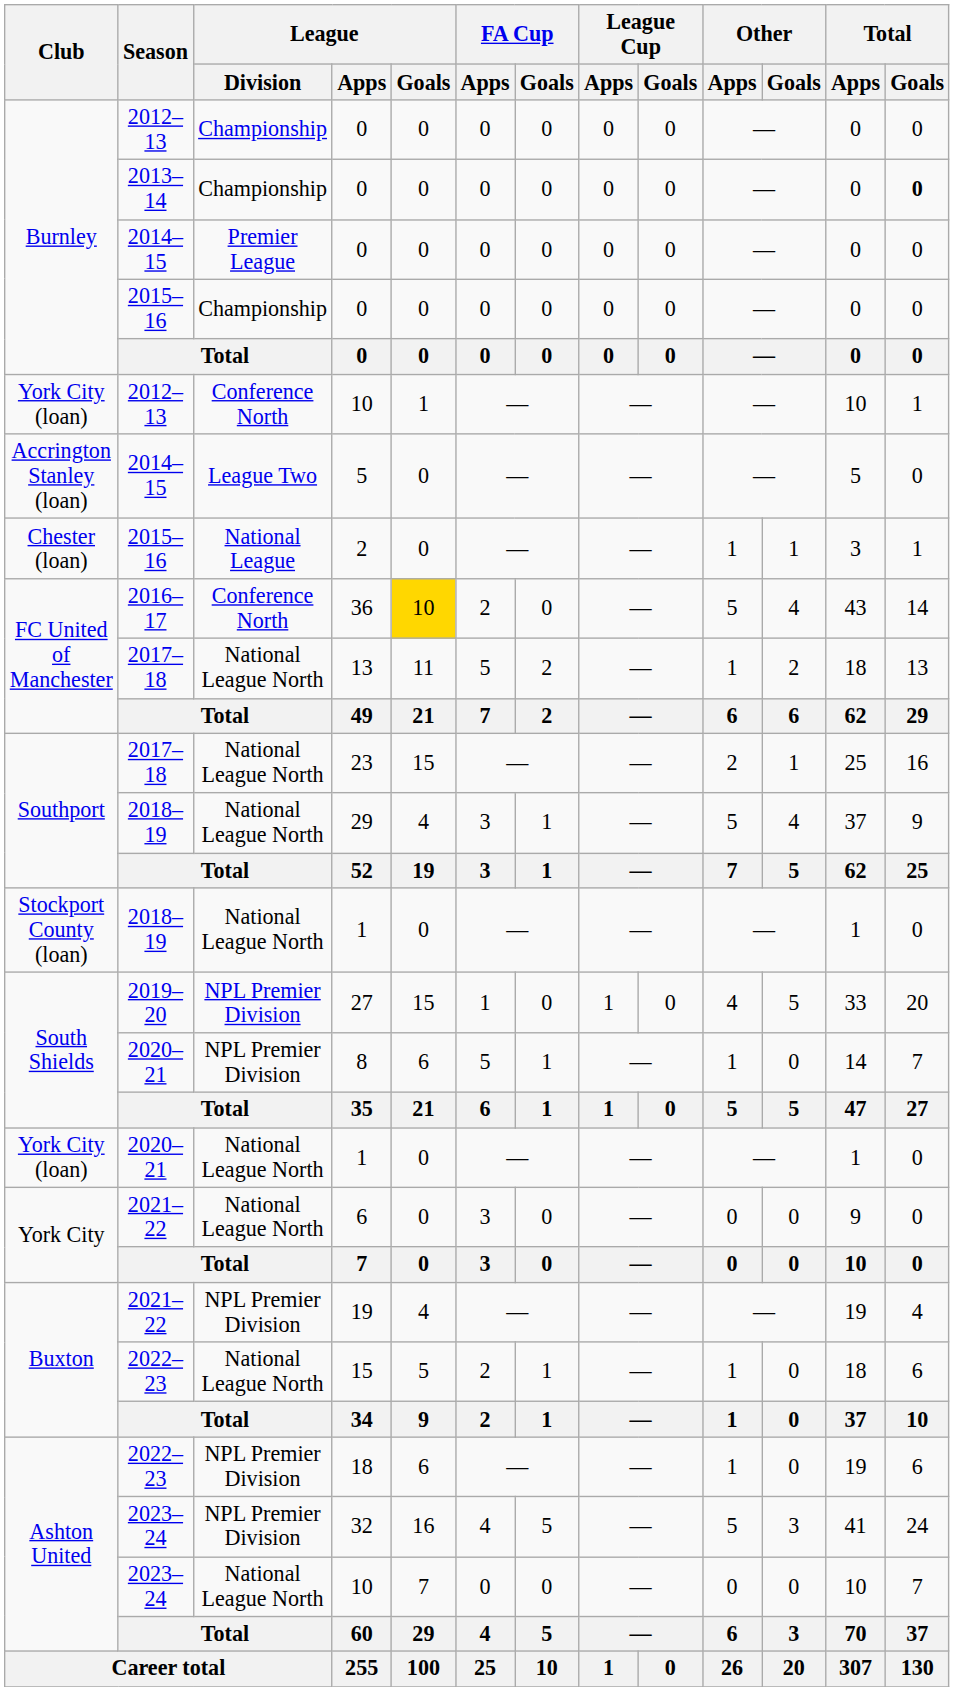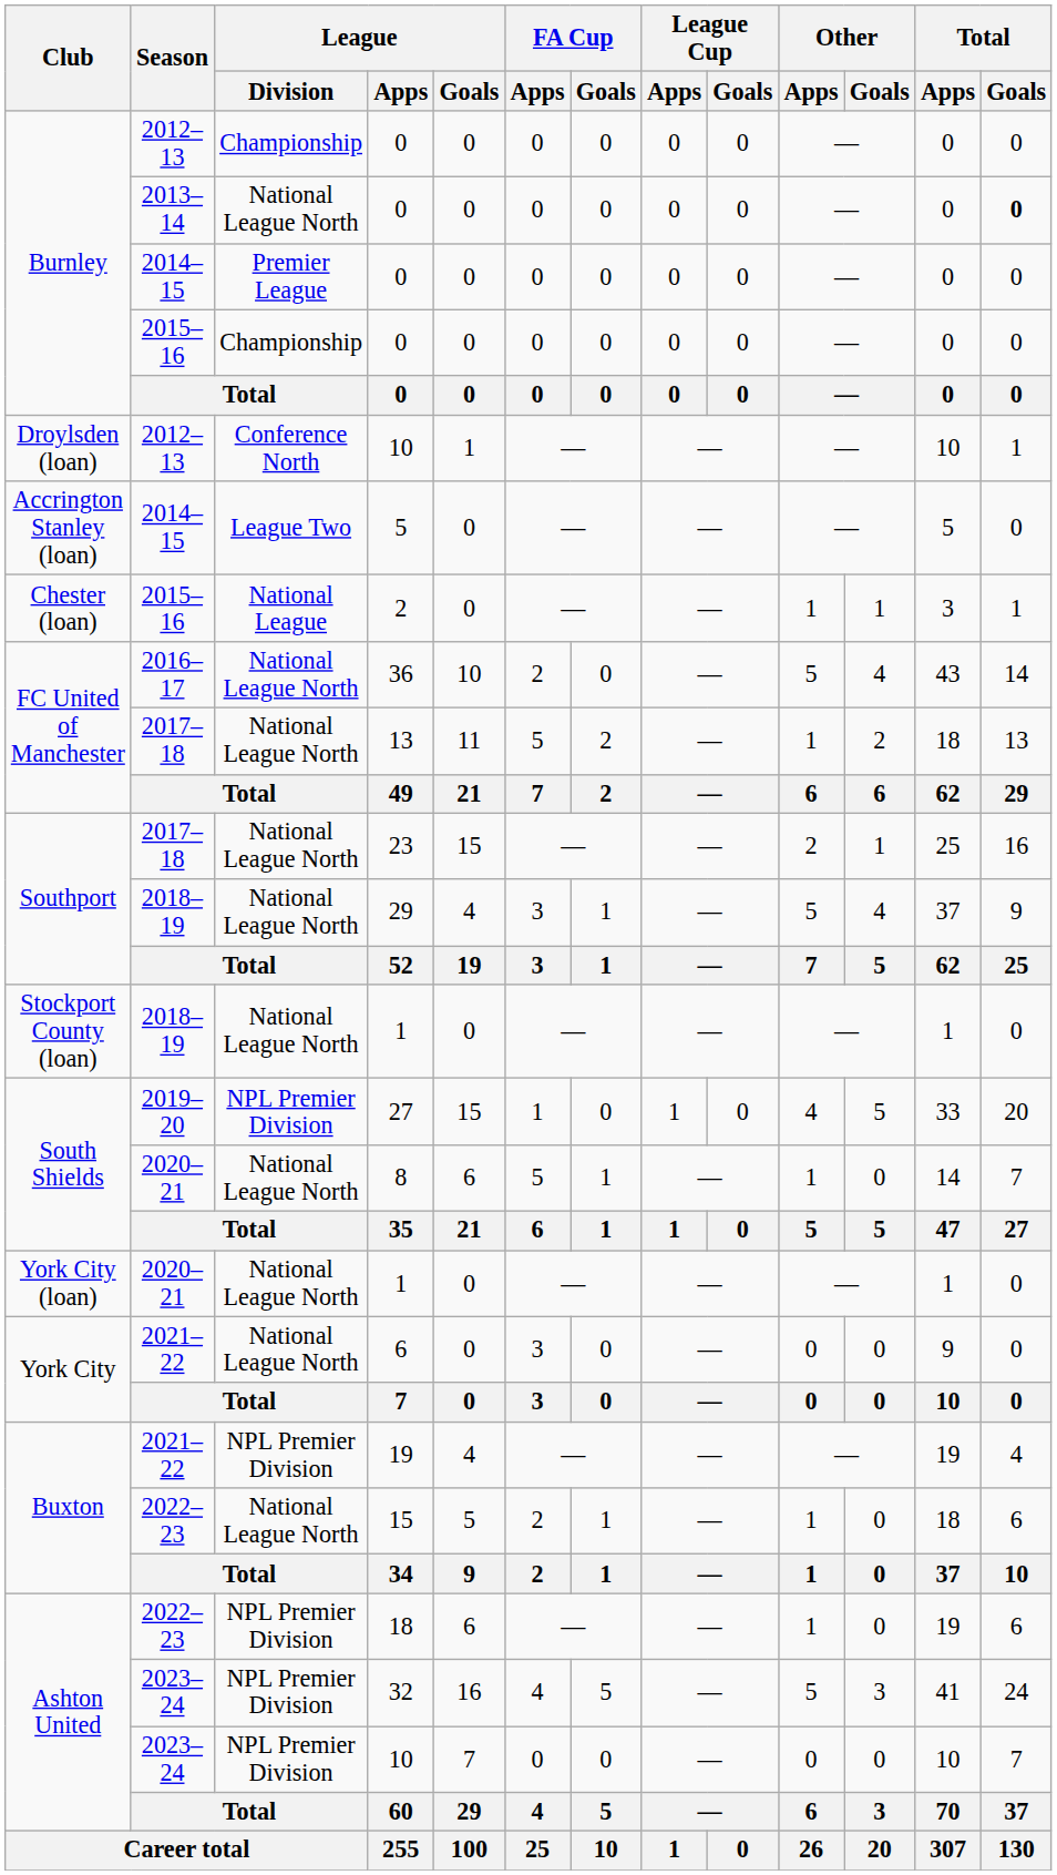2013–14 / 0 | League / Division: Championship -> National League North
2012–13 / 10 | Club: York City (loan) -> Droylsden (loan)
36 | League / Division: Conference North -> National League North
36 | League / Goals: gold background -> no background
8 | League / Division: NPL Premier Division -> National League North
2023–24 / 10 | League / Division: National League North -> NPL Premier Division
